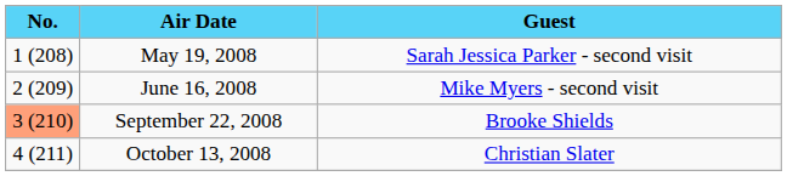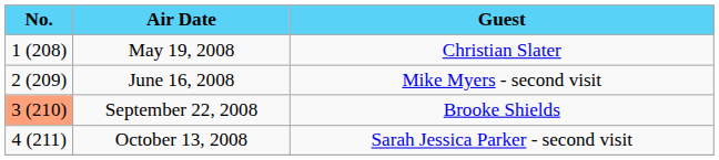May 19, 2008 | Guest: Sarah Jessica Parker - second visit -> Christian Slater
October 13, 2008 | Guest: Christian Slater -> Sarah Jessica Parker - second visit
